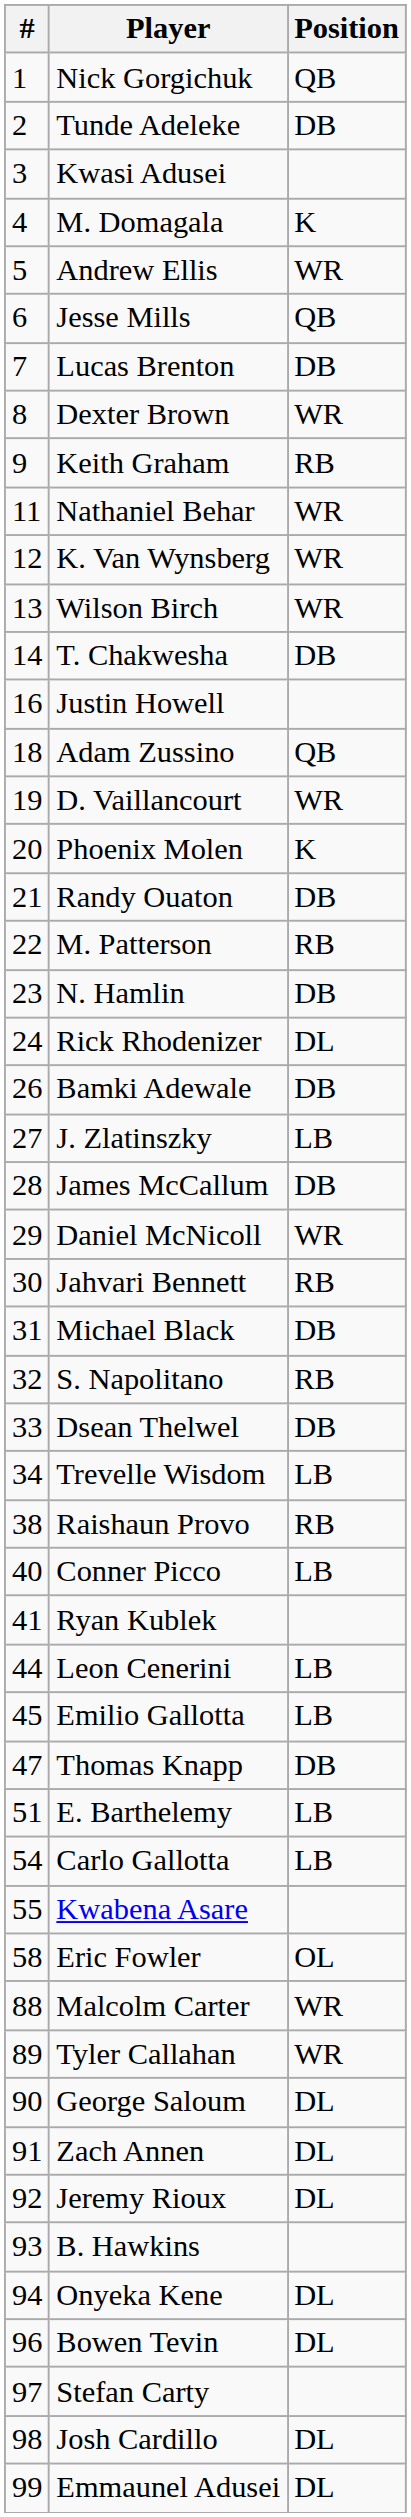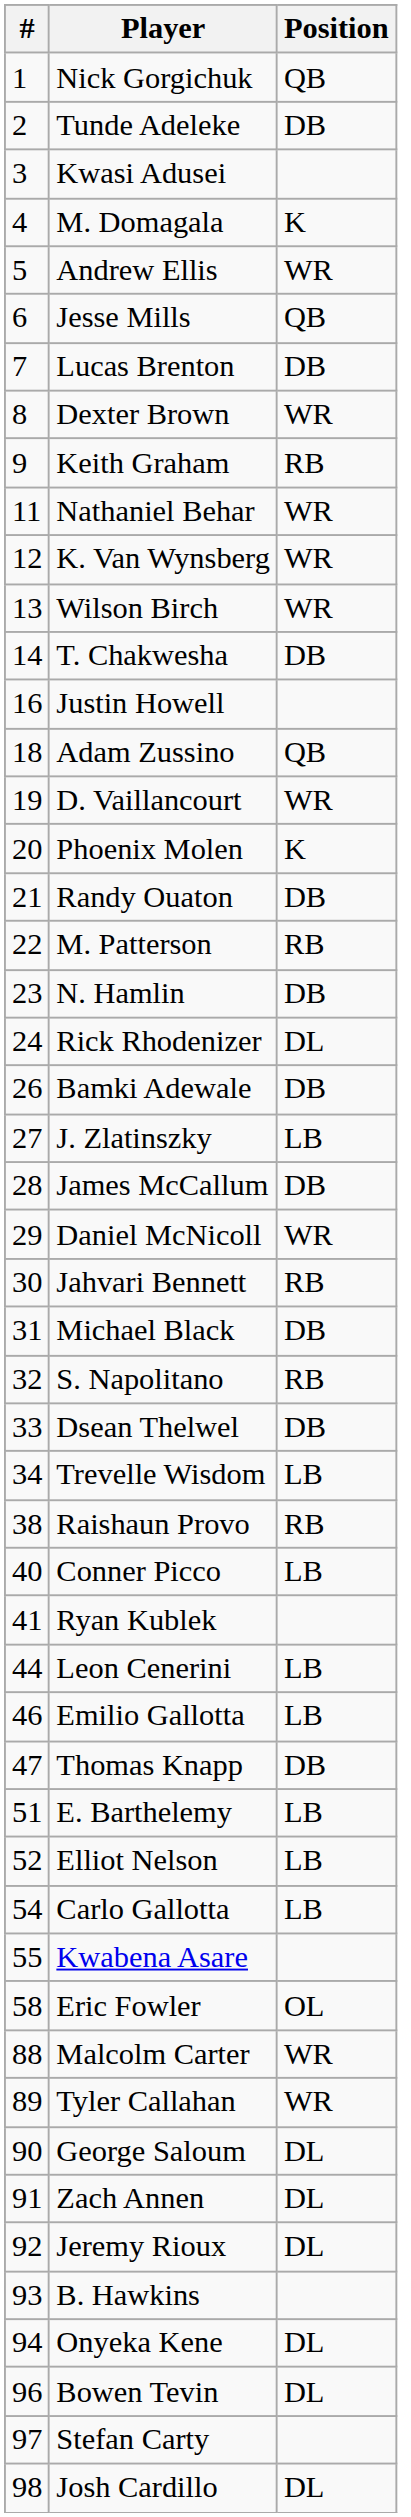Emilio Gallotta | #: 45 -> 46
+ row: 52 | Elliot Nelson | LB
- row: 99 | Emmaunel Adusei | DL
